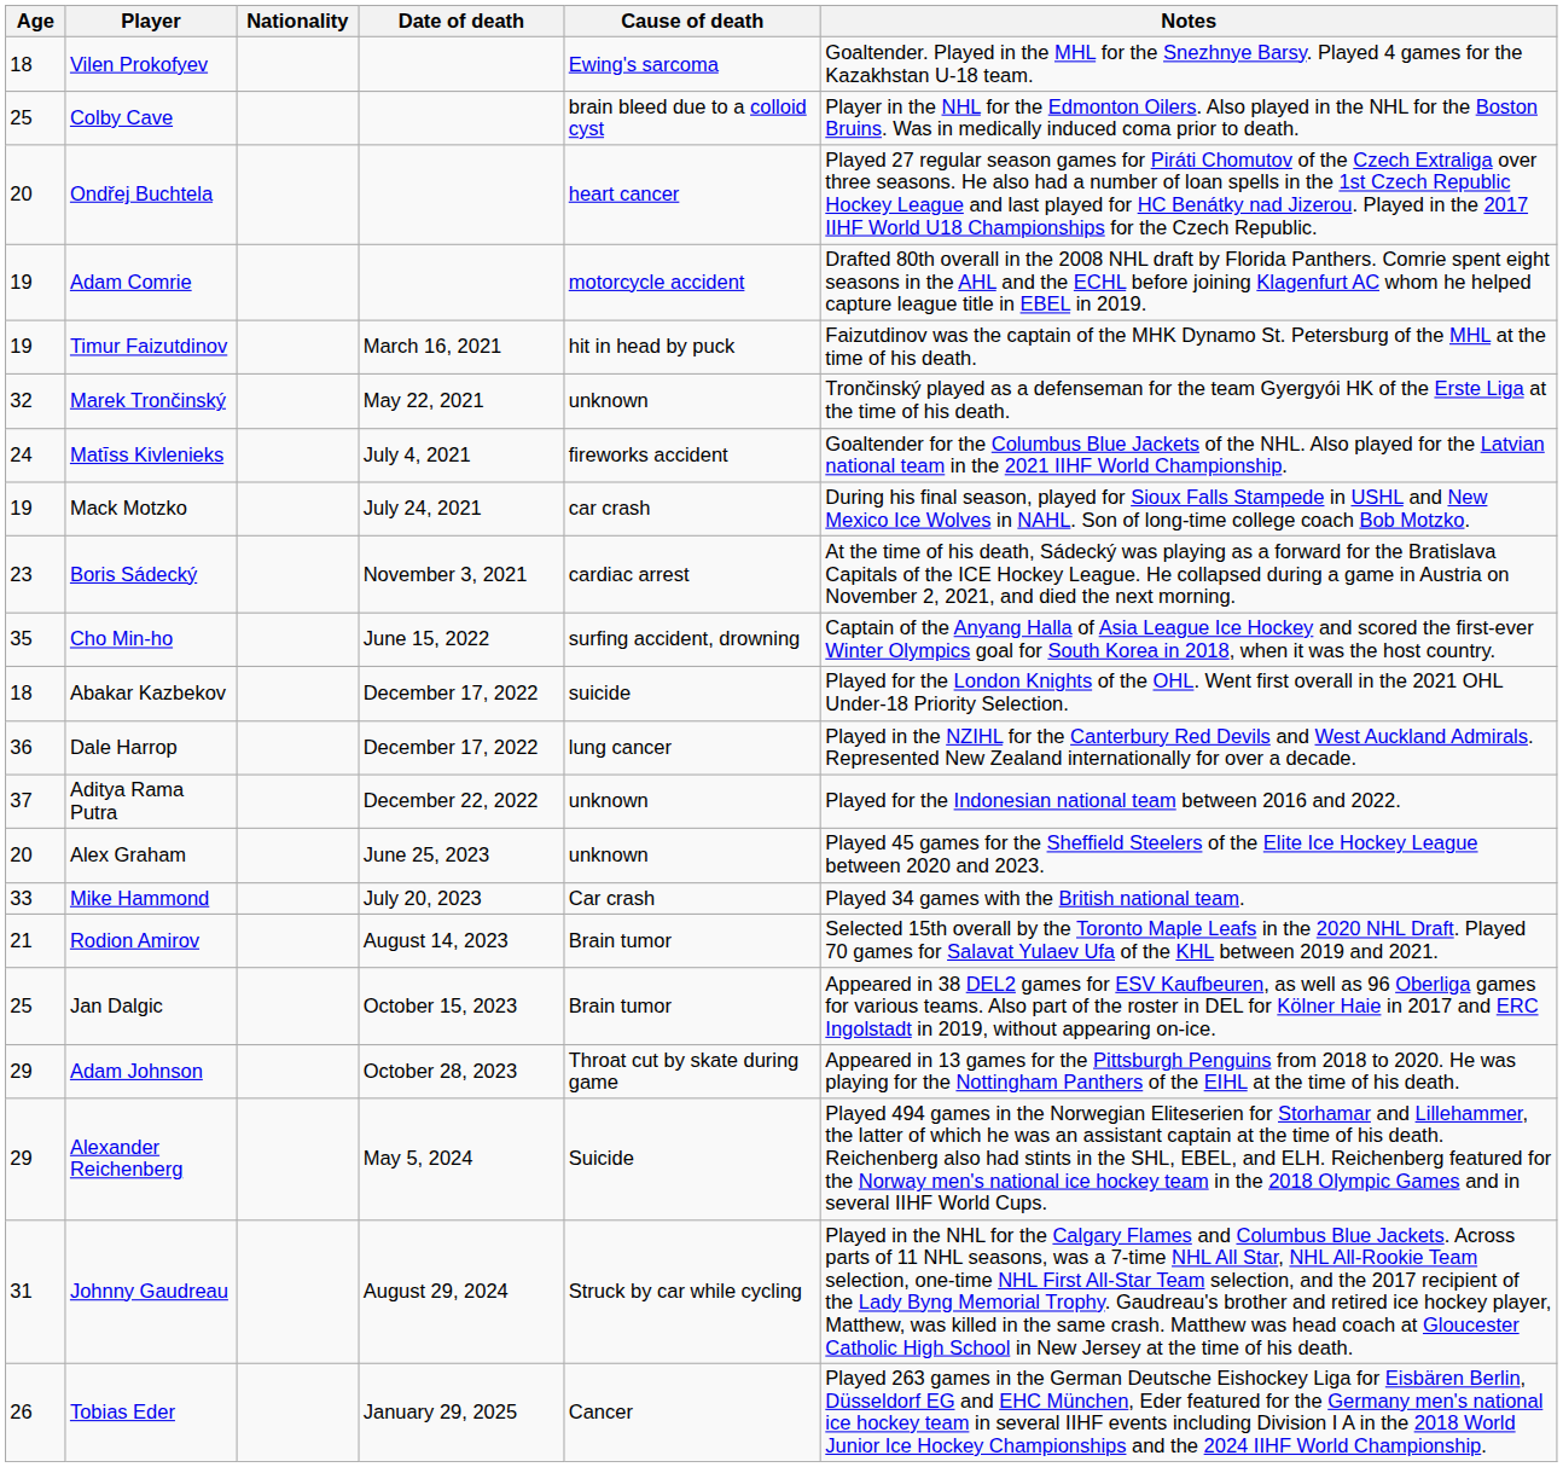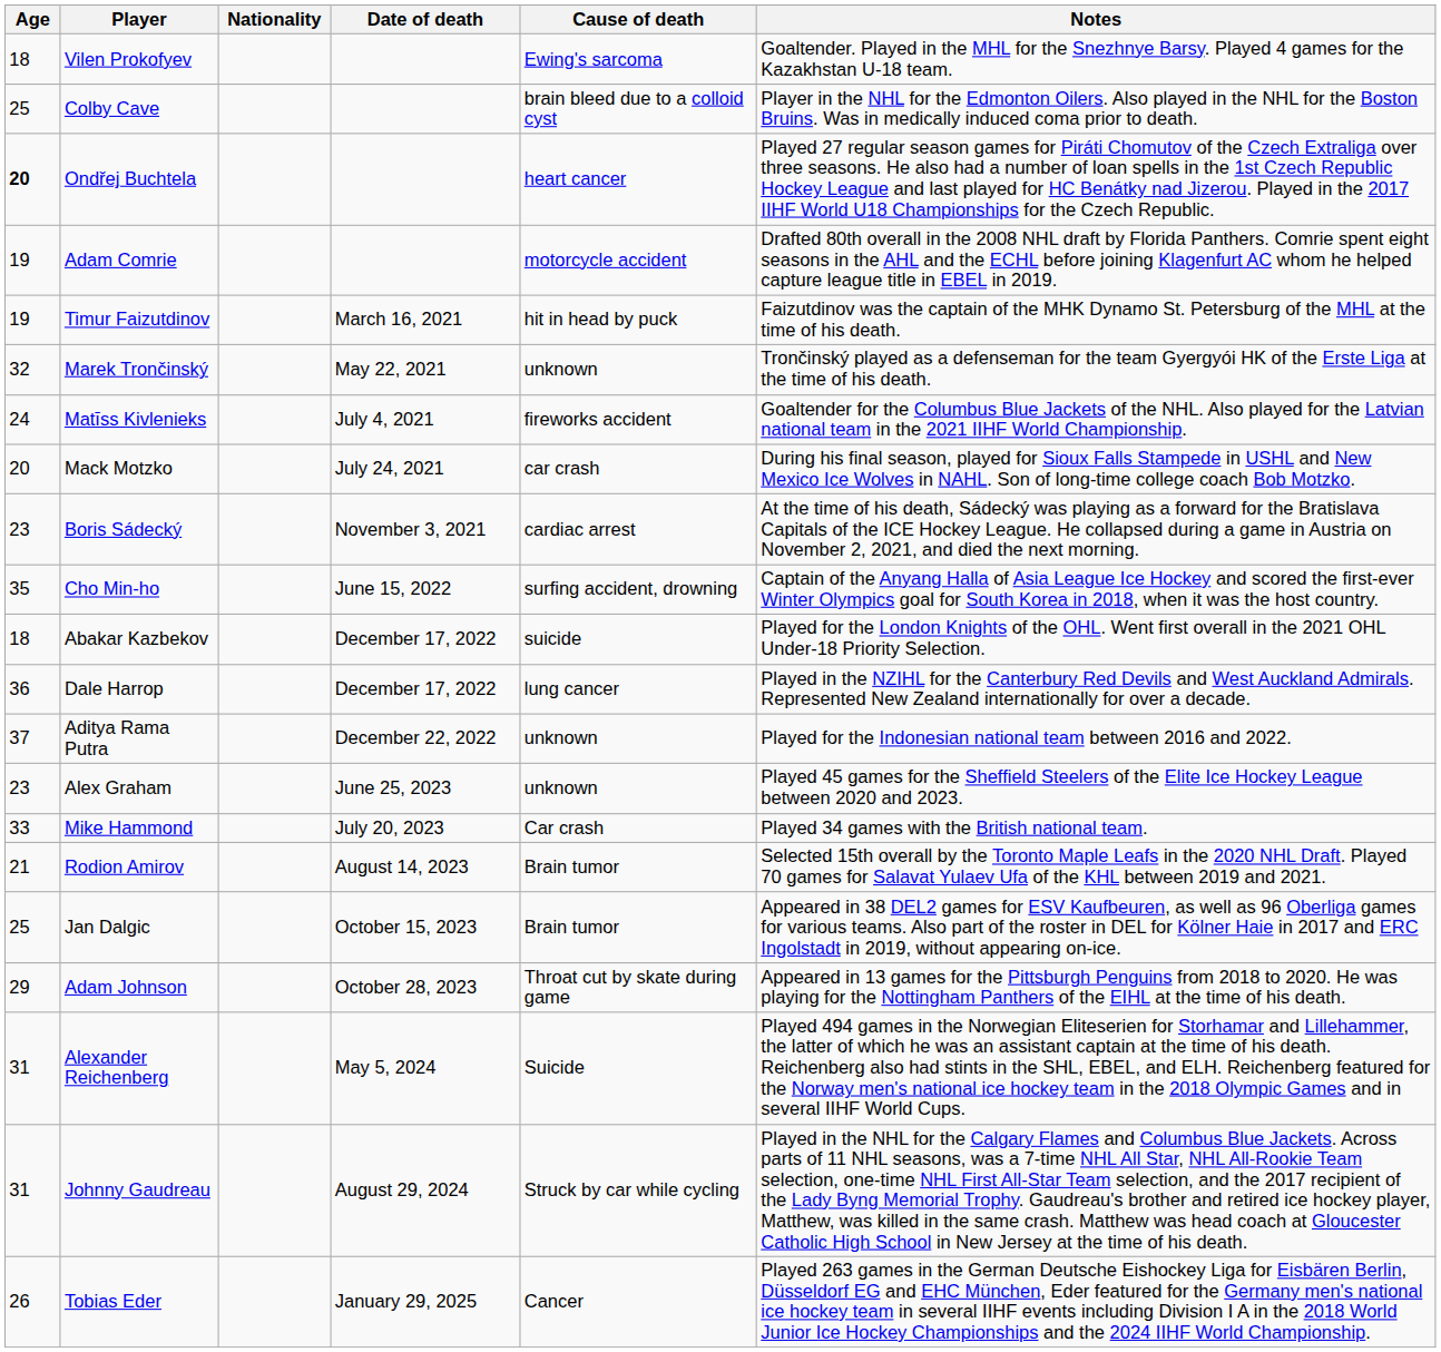Ondřej Buchtela | Age: normal -> bold
Mack Motzko | Age: 19 -> 20
Alex Graham | Age: 20 -> 23
Alexander Reichenberg | Age: 29 -> 31
